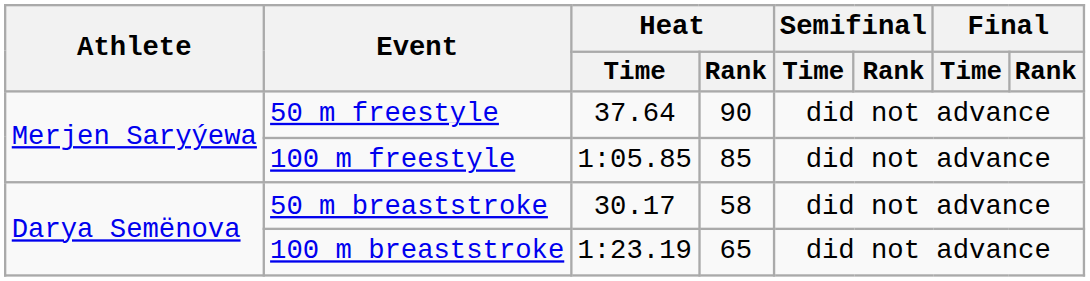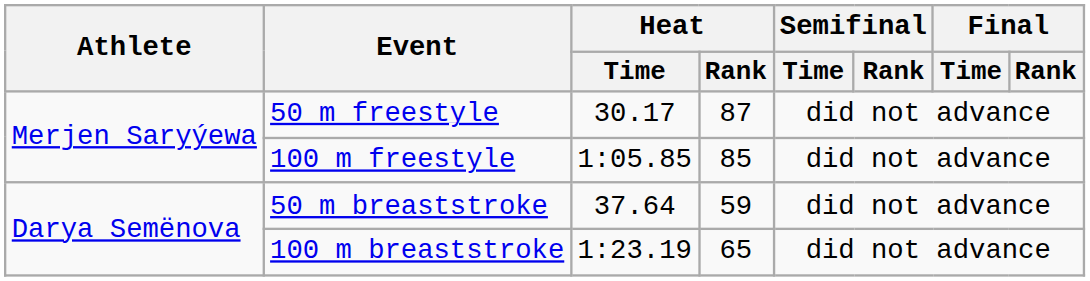50 m freestyle | Heat / Time: 37.64 -> 30.17
50 m freestyle | Heat / Rank: 90 -> 87
50 m breaststroke | Heat / Time: 30.17 -> 37.64
50 m breaststroke | Heat / Rank: 58 -> 59
